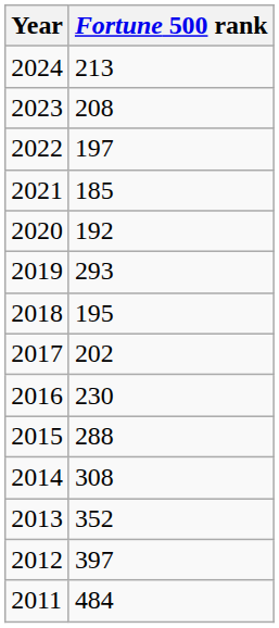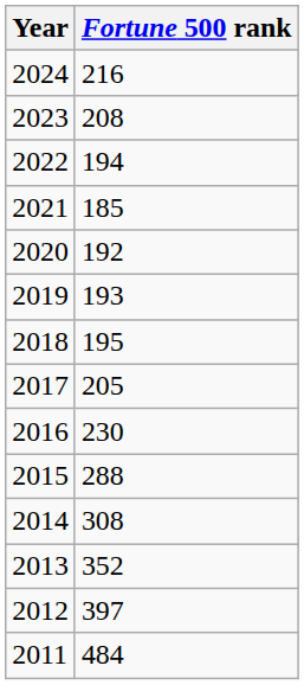2024 | Fortune 500 rank: 213 -> 216
2022 | Fortune 500 rank: 197 -> 194
2019 | Fortune 500 rank: 293 -> 193
2017 | Fortune 500 rank: 202 -> 205
